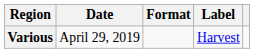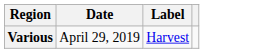- column: Format
